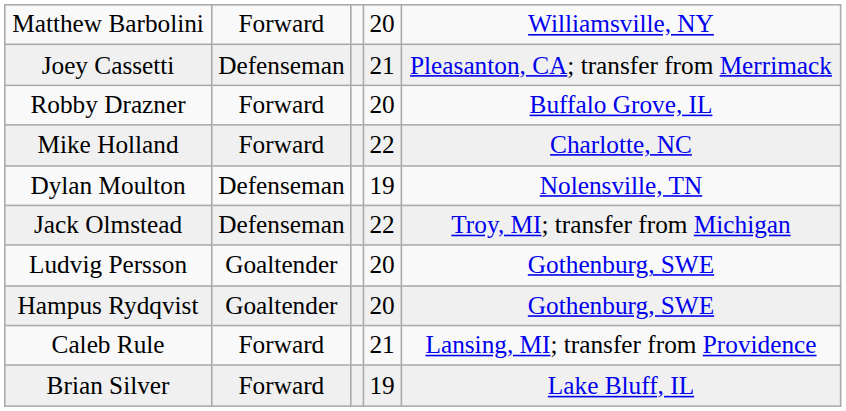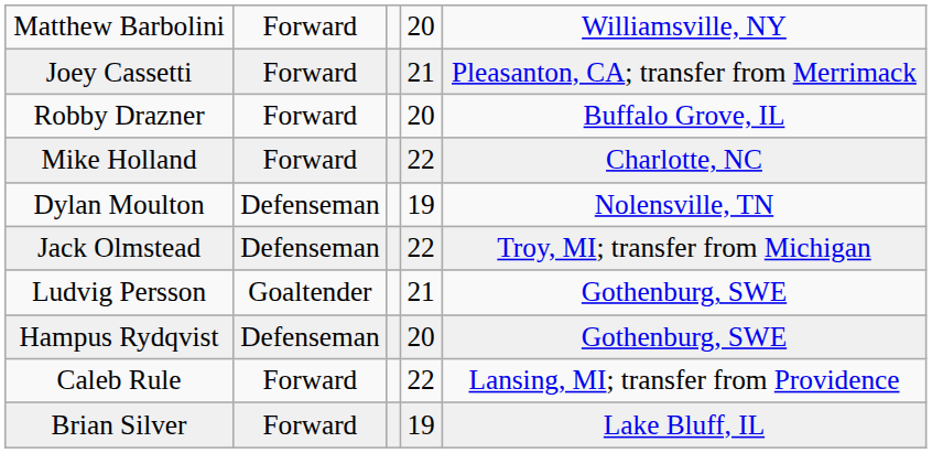Joey Cassetti | column 2: Defenseman -> Forward
Ludvig Persson | column 4: 20 -> 21
Hampus Rydqvist | column 2: Goaltender -> Defenseman
Caleb Rule | column 4: 21 -> 22
